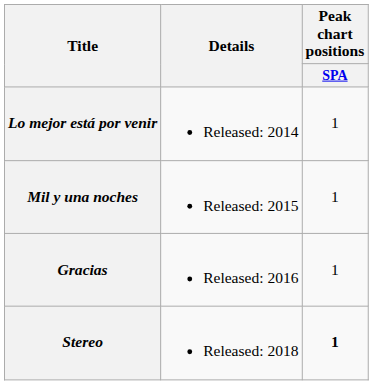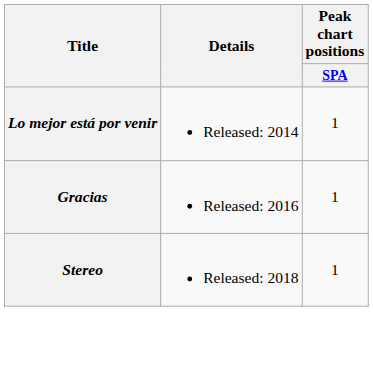- row: Mil y una noches | Released: 2015 | 1
Stereo | Peak chart positions / SPA: bold -> normal
